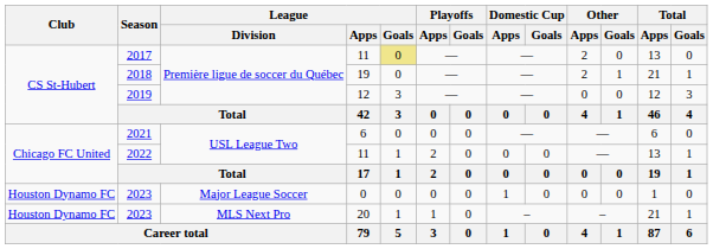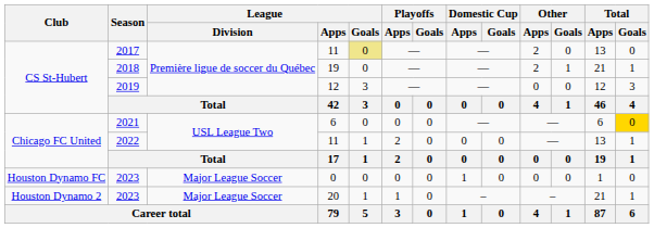2021 | Total / Goals: no background -> gold background
2023 / 20 | Club: Houston Dynamo FC -> Houston Dynamo 2
2023 / 20 | League / Division: MLS Next Pro -> Major League Soccer
